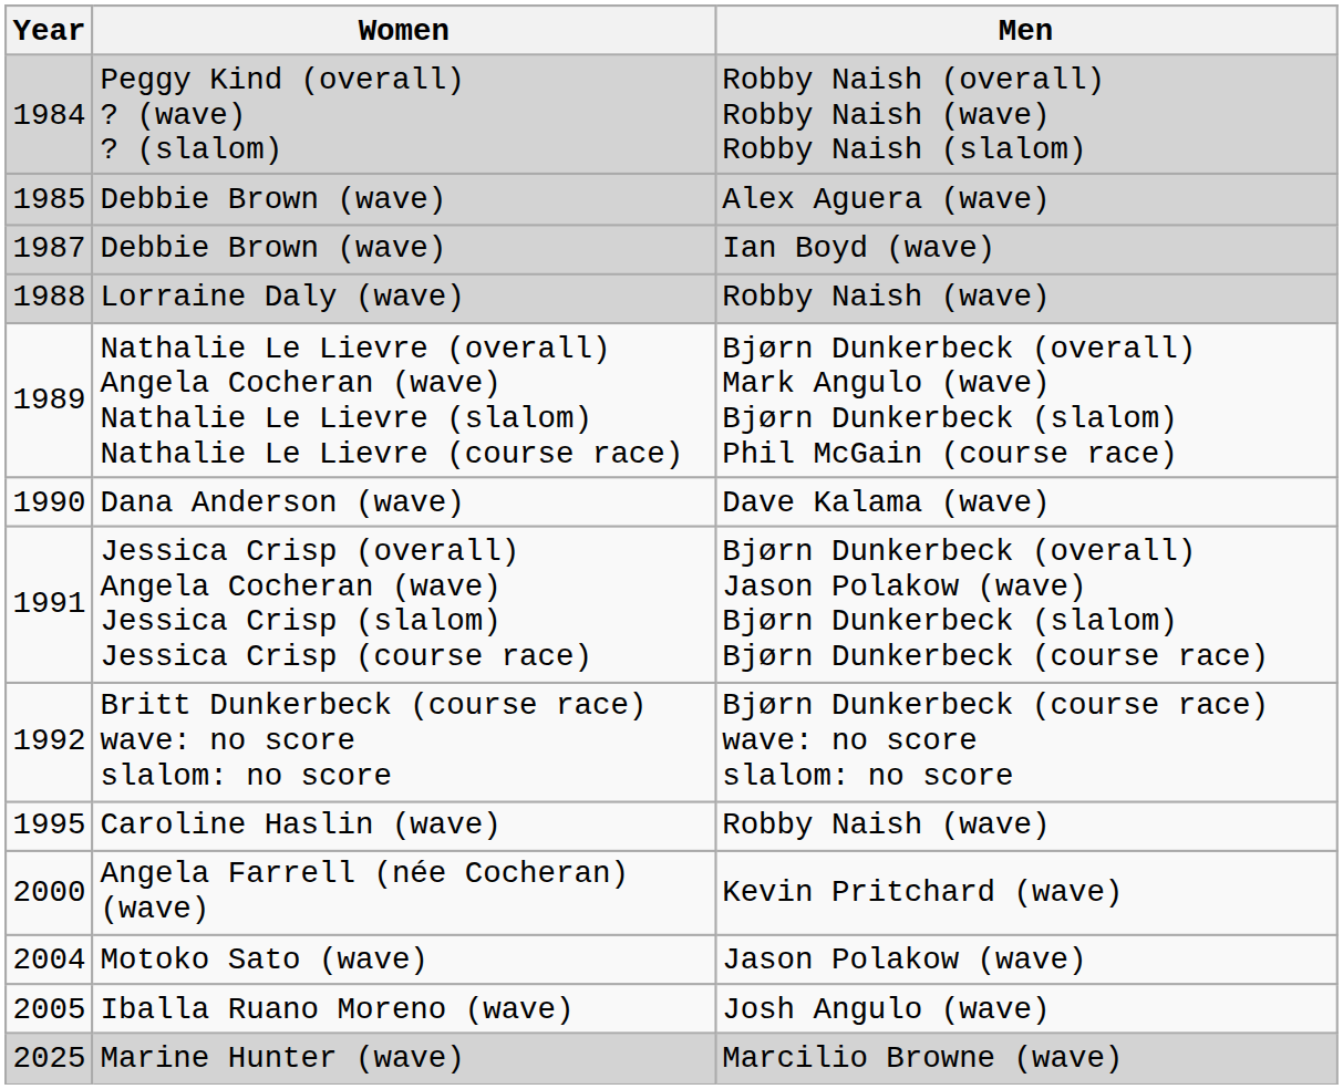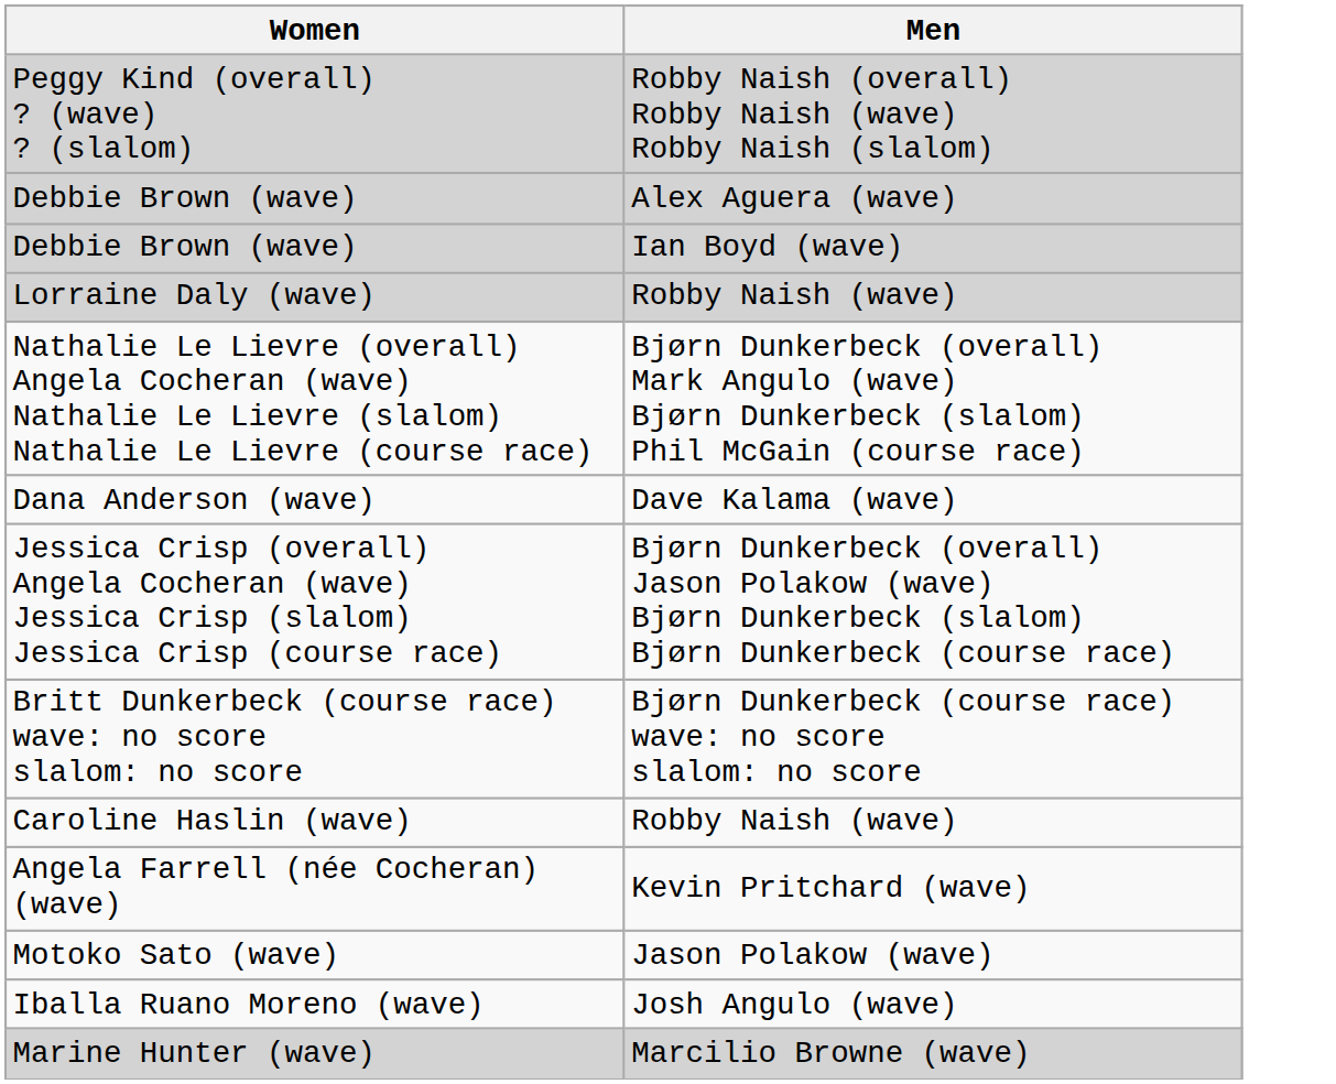- column: Year | 1984 | 1985 | 1987 | 1988 | 1989 | 1990 | 1991 | 1992 | 1995 | 2000 | 2004 | 2005 | 2025
